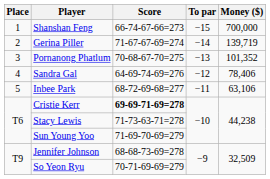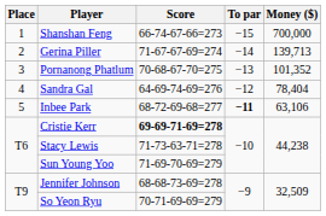Gerina Piller | Money ($): 139,719 -> 139,713
Sandra Gal | Money ($): 78,406 -> 78,404
Inbee Park | To par: normal -> bold
